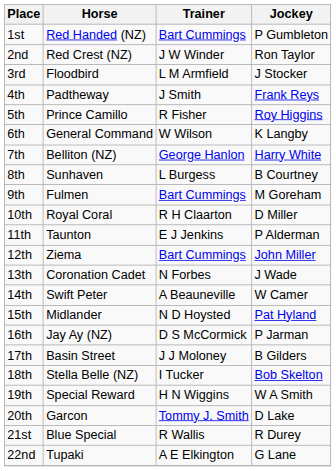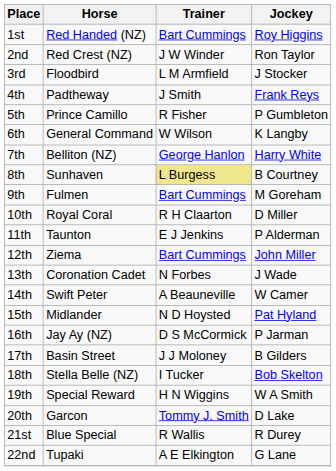1st | Jockey: P Gumbleton -> Roy Higgins
5th | Jockey: Roy Higgins -> P Gumbleton
8th | Trainer: no background -> khaki background
